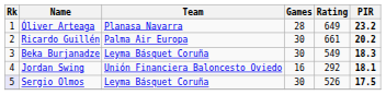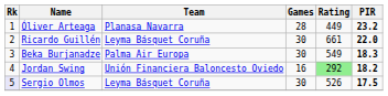Óliver Arteaga | Rating: 649 -> 449
Ricardo Guillén | Team: Palma Air Europa -> Leyma Básquet Coruña
Ricardo Guillén | PIR: 20.2 -> 22.0
Beka Burjanadze | Team: Leyma Básquet Coruña -> Palma Air Europa
Jordan Swing | Rating: no background -> lightgreen background
Jordan Swing | PIR: 18.1 -> 18.2
